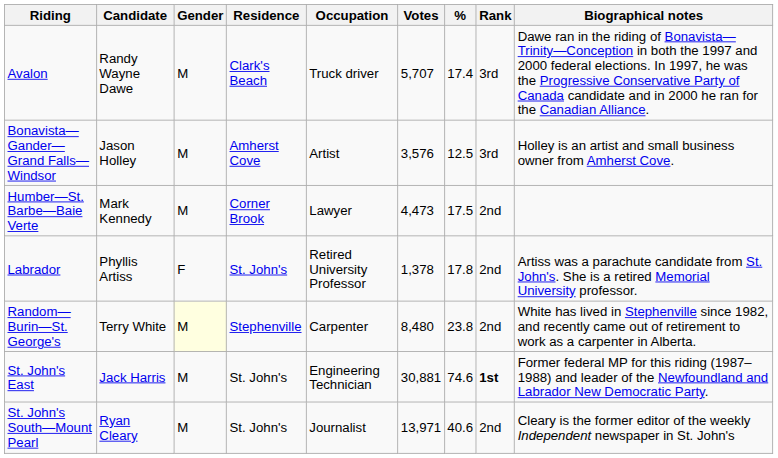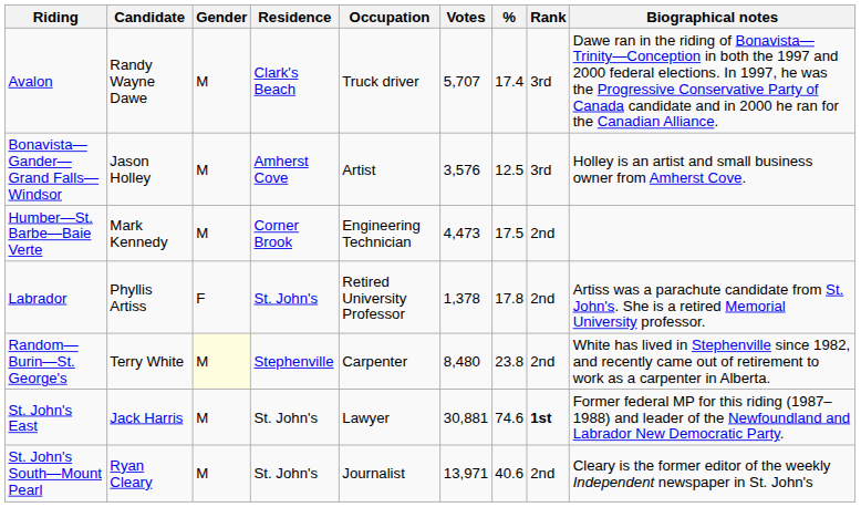Humber—St. Barbe—Baie Verte | Occupation: Lawyer -> Engineering Technician
St. John's East | Occupation: Engineering Technician -> Lawyer
